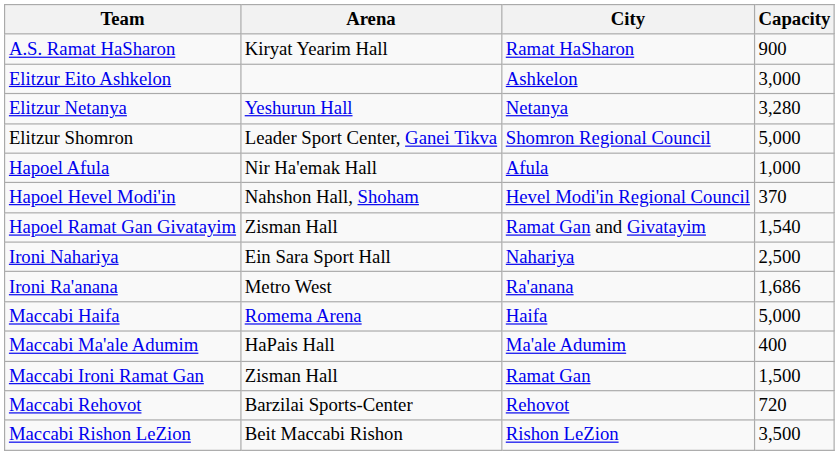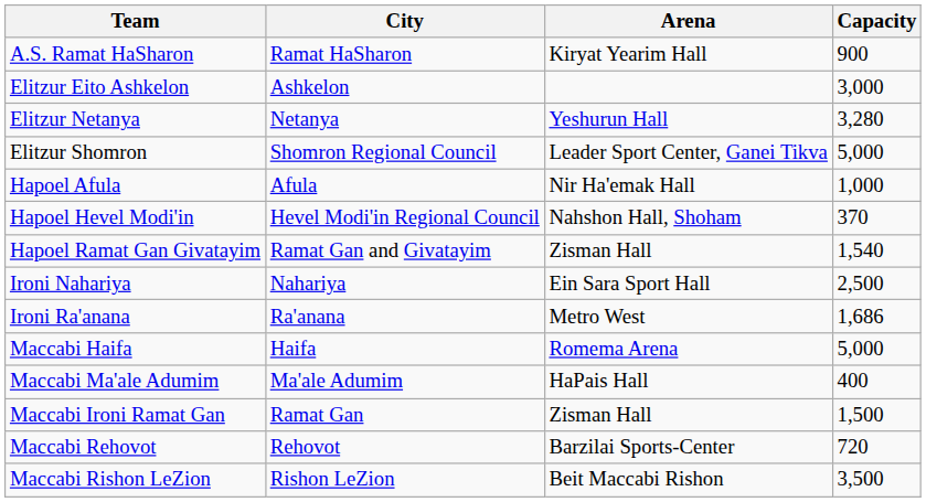columns swapped: City <-> Arena
